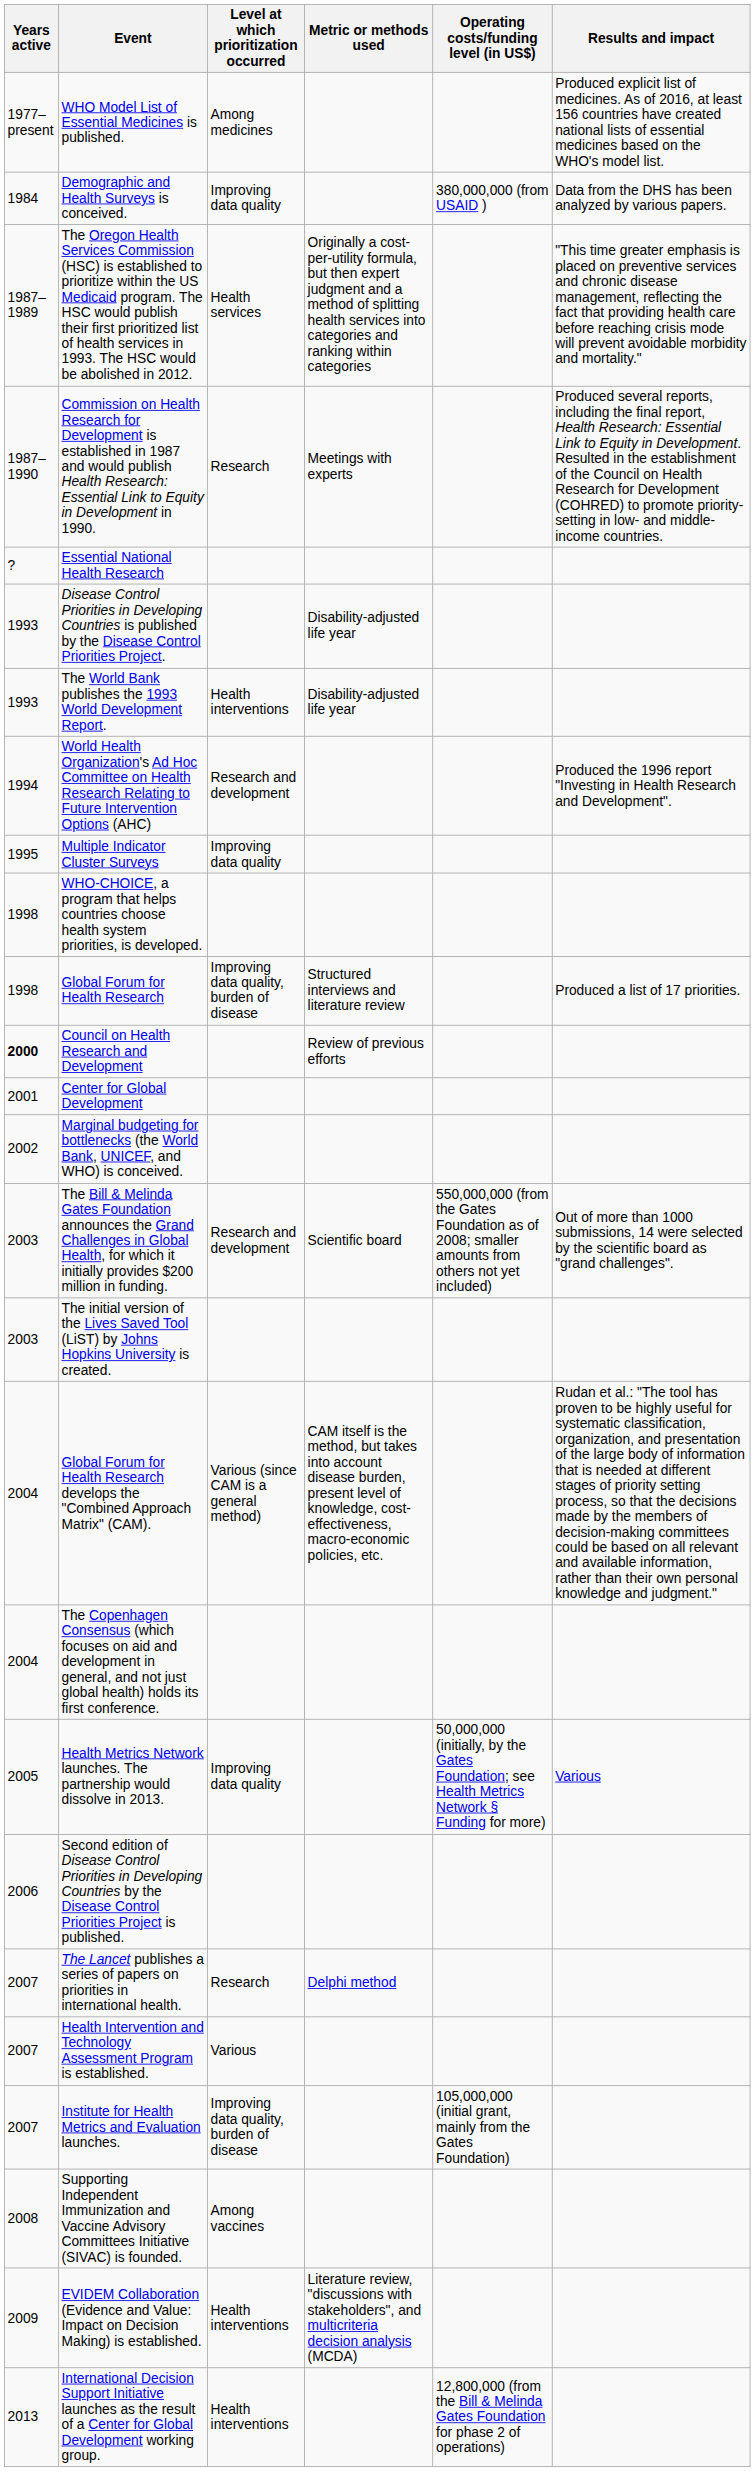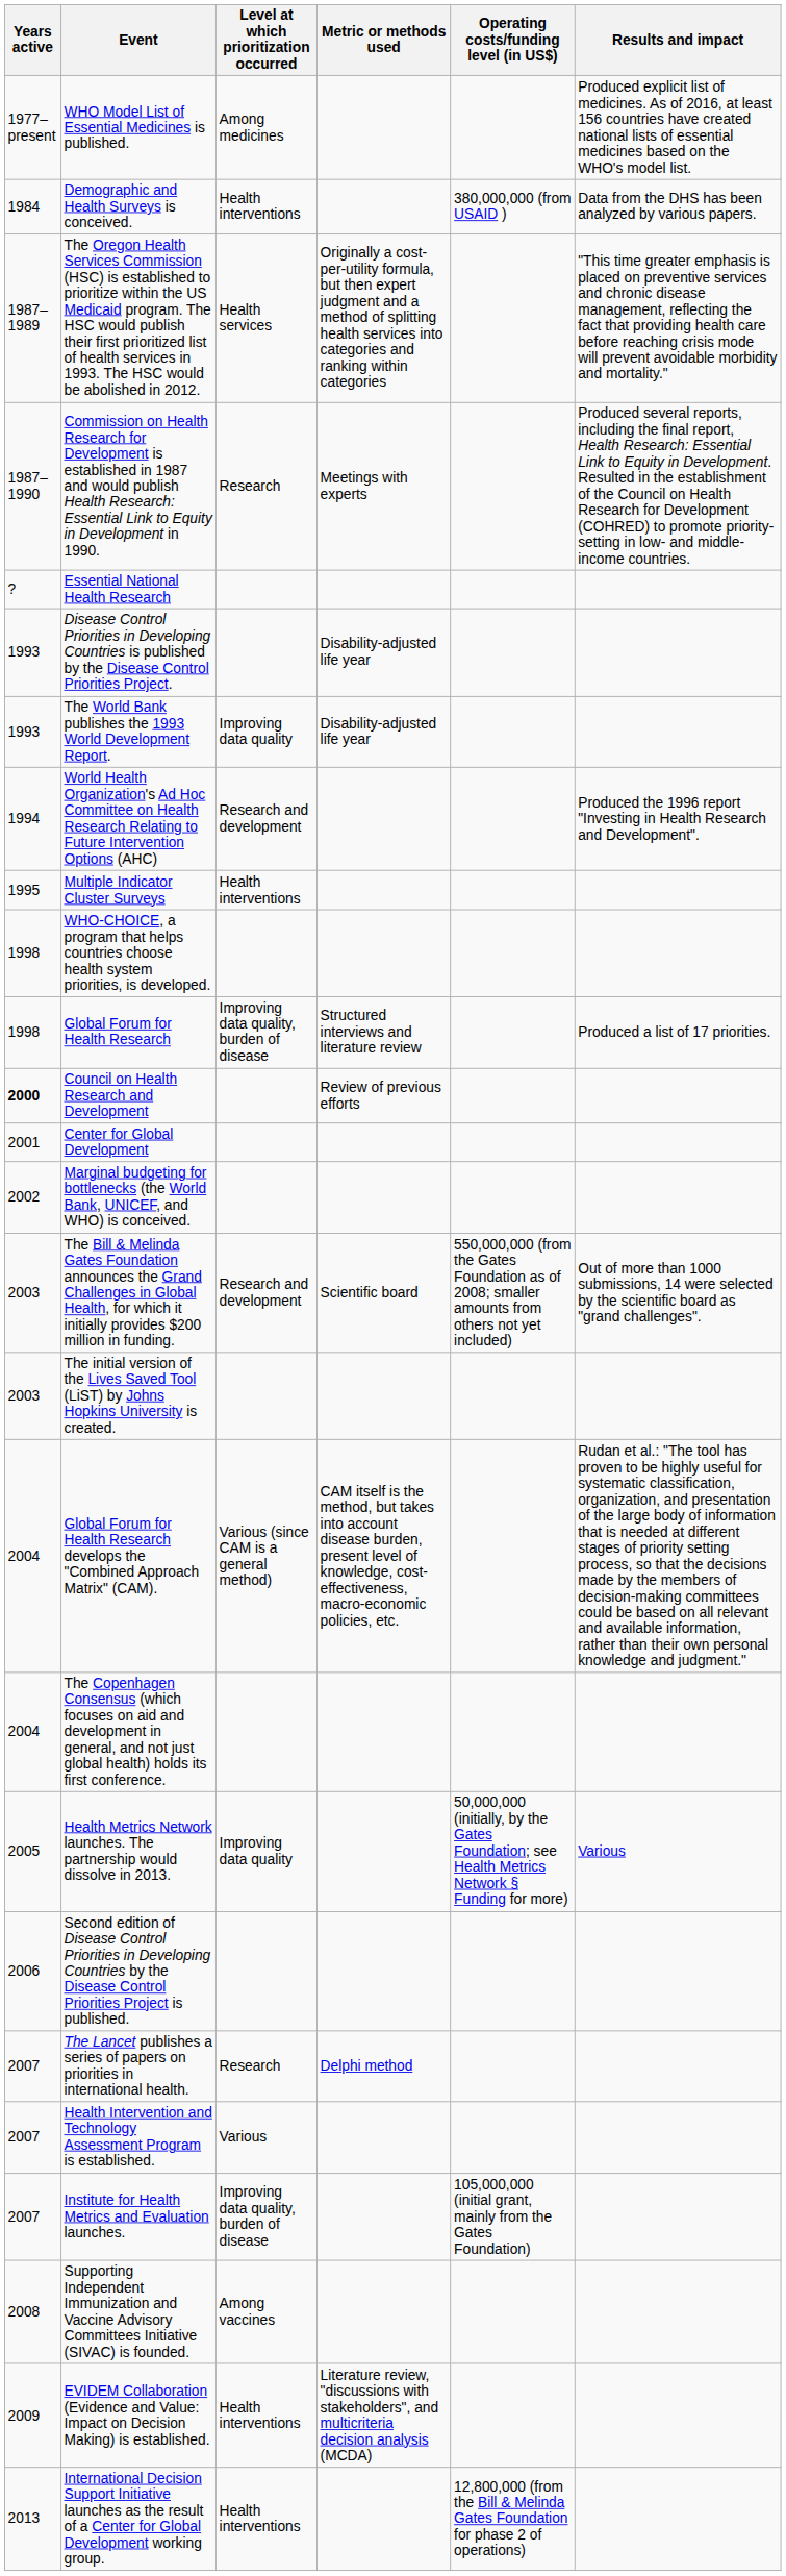Demographic and Health Surveys is conceived. | Level at which prioritization occurred: Improving data quality -> Health interventions
The World Bank publishes the 1993 World Development Report. | Level at which prioritization occurred: Health interventions -> Improving data quality
Multiple Indicator Cluster Surveys | Level at which prioritization occurred: Improving data quality -> Health interventions
